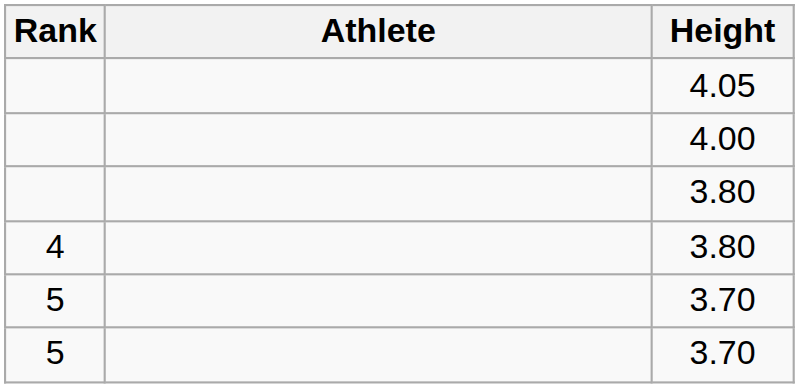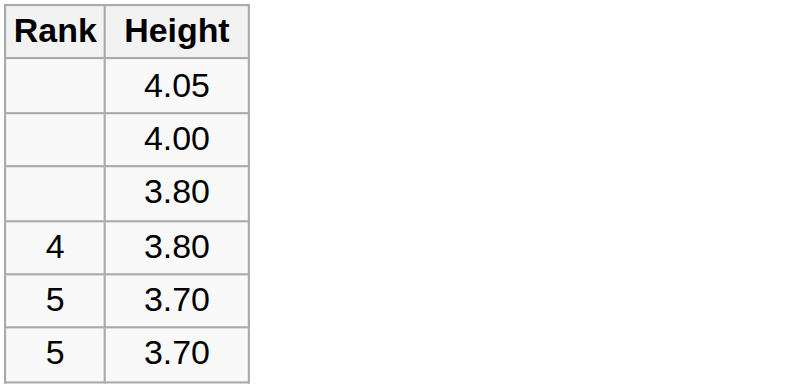- column: Athlete
